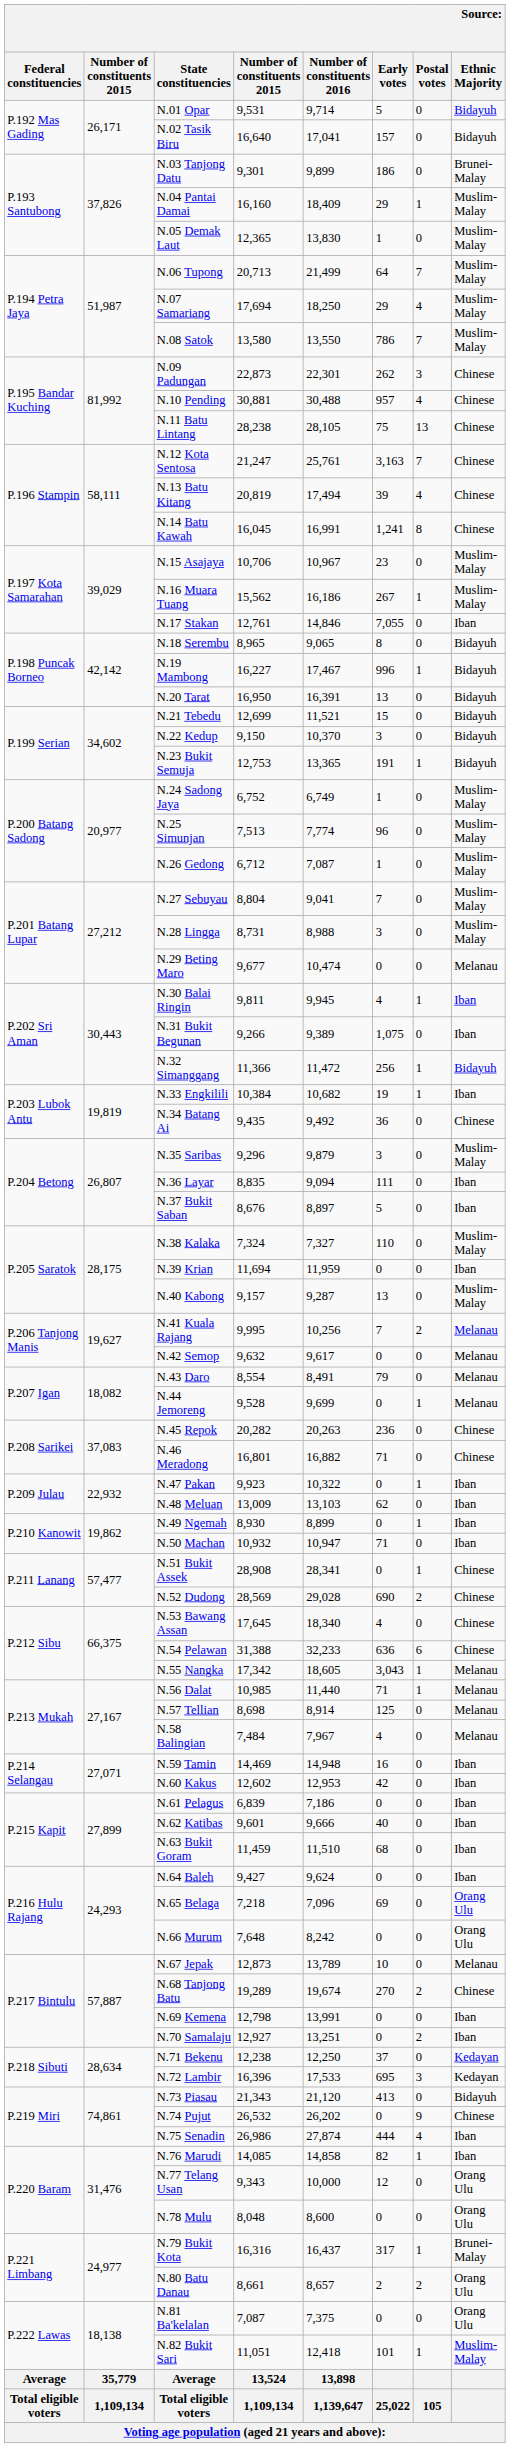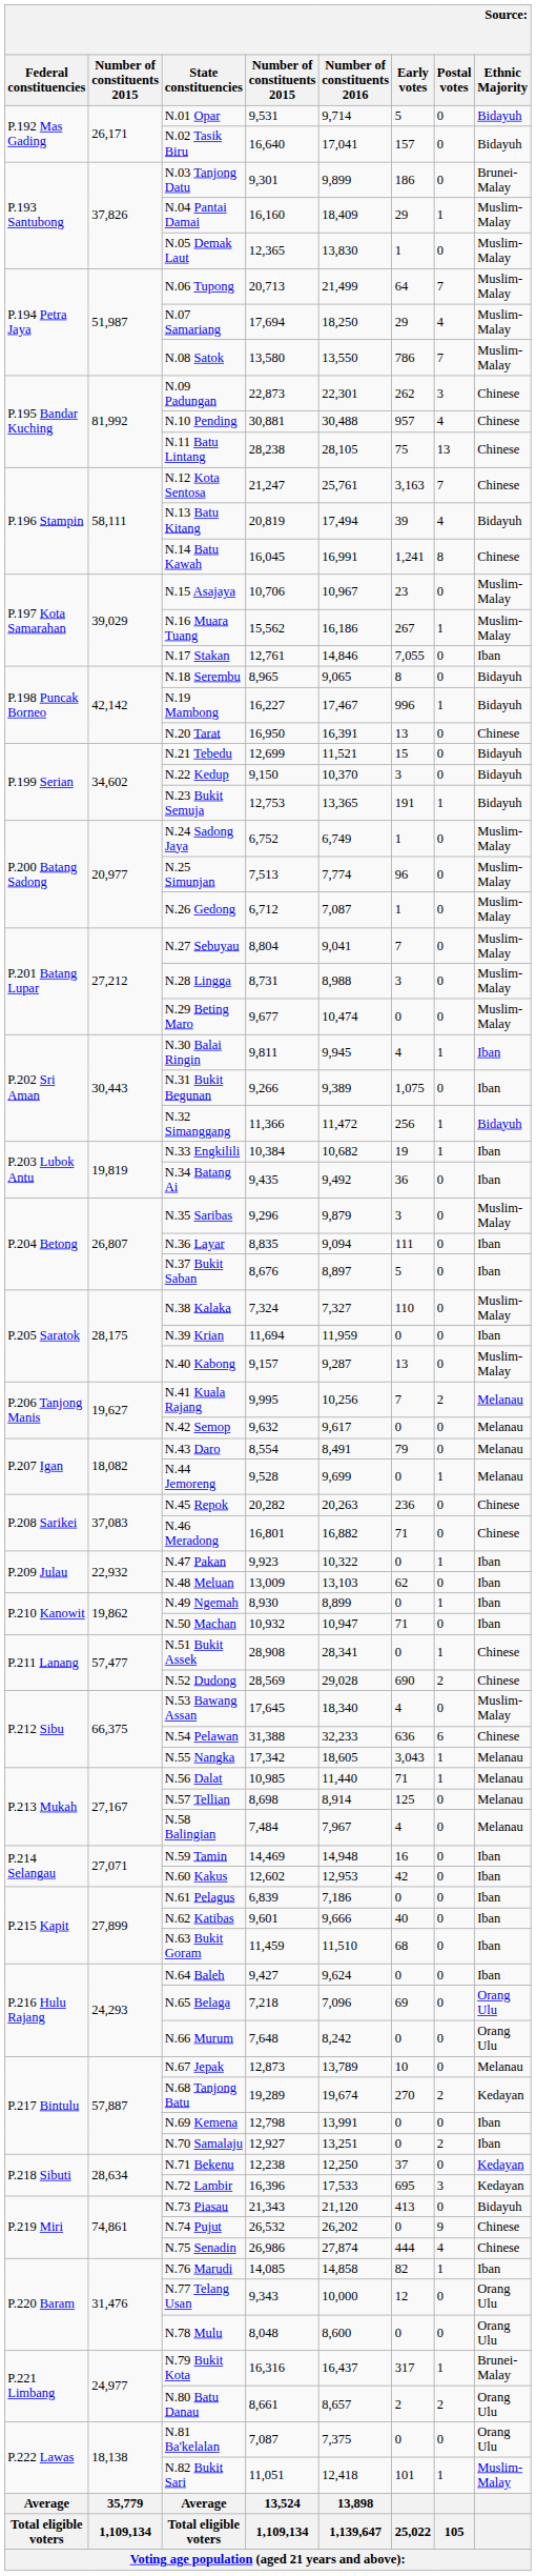N.13 Batu Kitang | Ethnic Majority: Chinese -> Bidayuh
N.20 Tarat | Ethnic Majority: Bidayuh -> Chinese
N.29 Beting Maro | Ethnic Majority: Melanau -> Muslim-Malay
N.34 Batang Ai | Ethnic Majority: Chinese -> Iban
N.53 Bawang Assan | Ethnic Majority: Chinese -> Muslim-Malay
N.68 Tanjong Batu | Ethnic Majority: Chinese -> Kedayan
N.75 Senadin | Ethnic Majority: Iban -> Chinese
